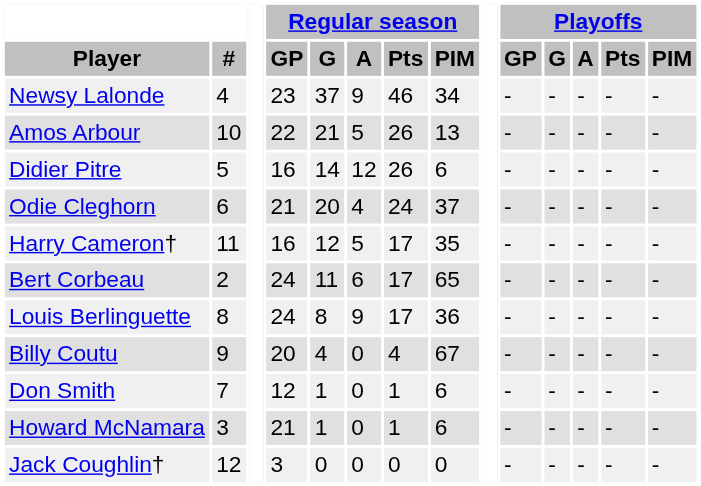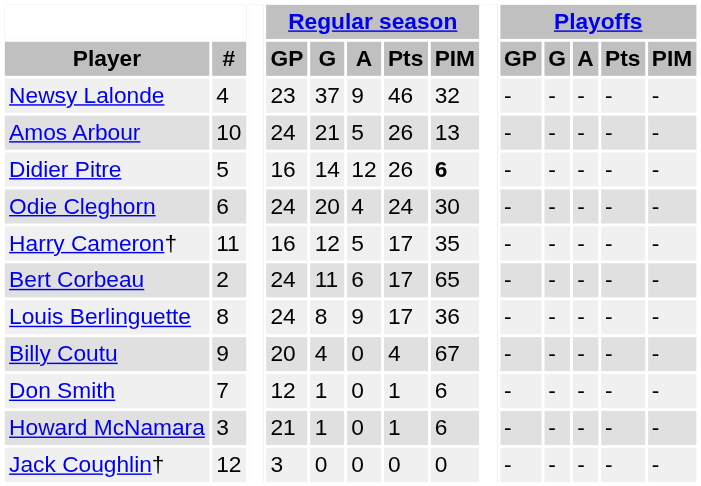Newsy Lalonde | Regular season / PIM: 34 -> 32
Amos Arbour | Regular season / GP: 22 -> 24
Didier Pitre | Regular season / PIM: normal -> bold
Odie Cleghorn | Regular season / GP: 21 -> 24
Odie Cleghorn | Regular season / PIM: 37 -> 30
